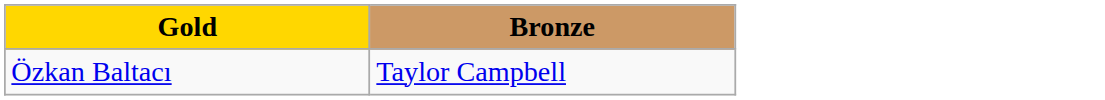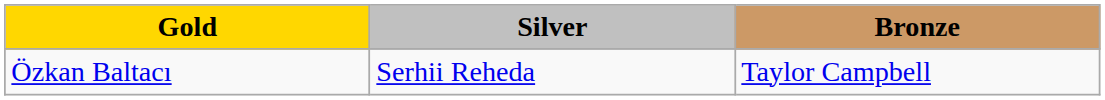+ column: Silver | Serhii Reheda
